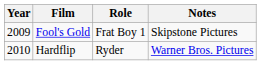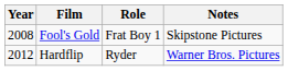Fool's Gold | Year: 2009 -> 2008
Hardflip | Year: 2010 -> 2012
